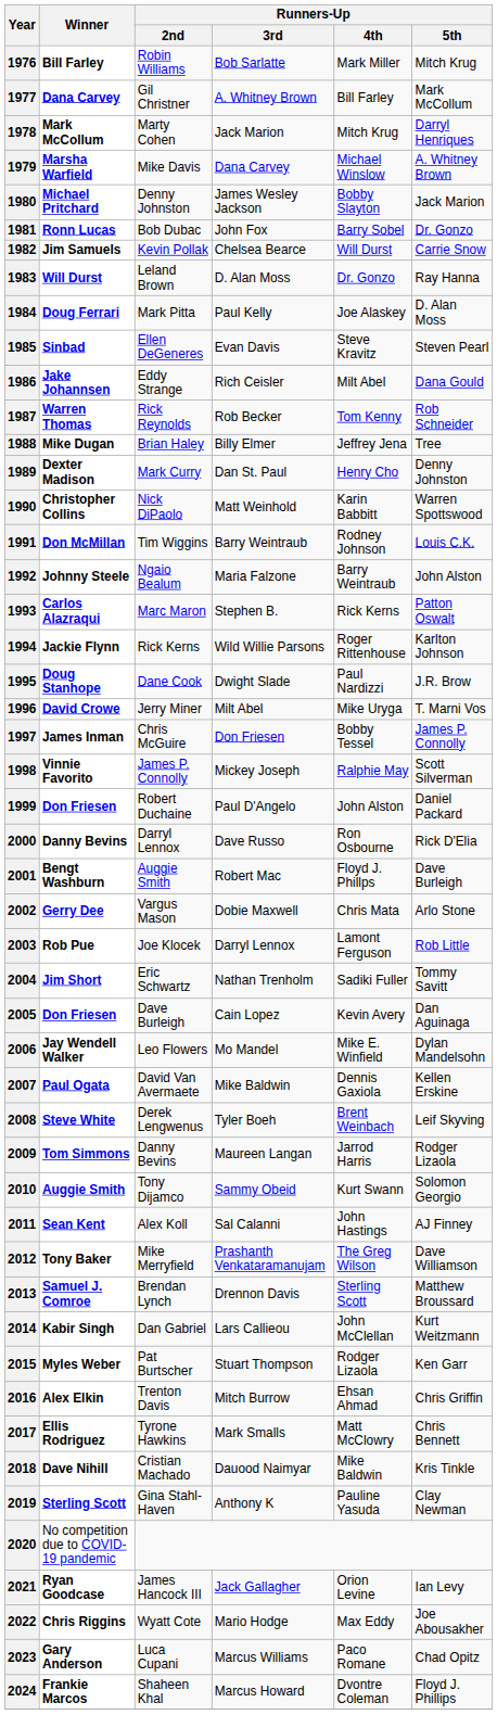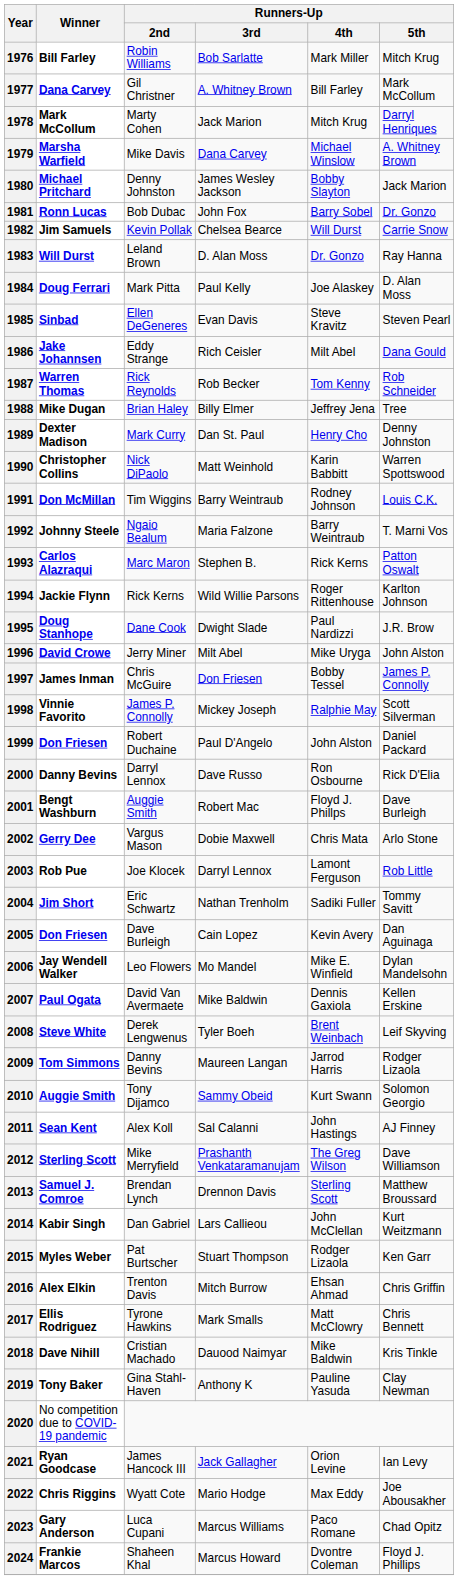1992 | Runners-Up / 5th: John Alston -> T. Marni Vos
1996 | Runners-Up / 5th: T. Marni Vos -> John Alston
2012 | Winner: Tony Baker -> Sterling Scott
2019 | Winner: Sterling Scott -> Tony Baker
